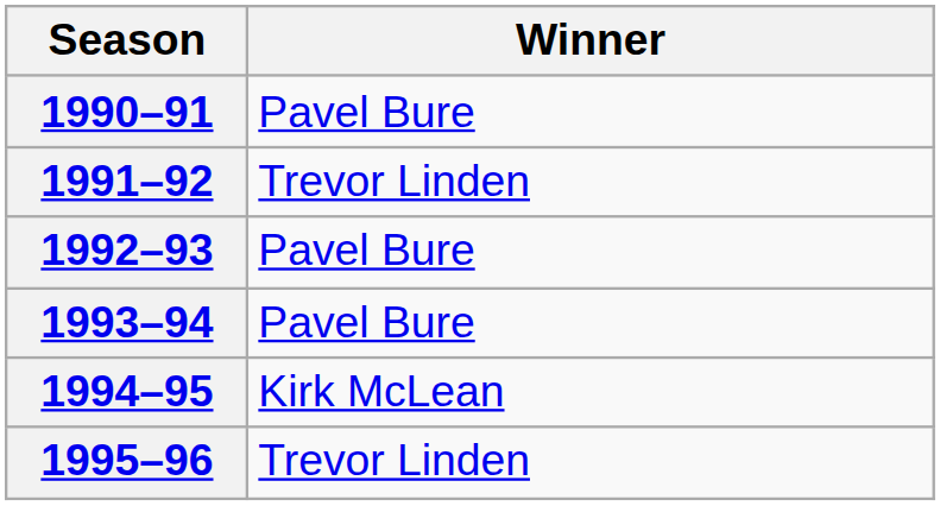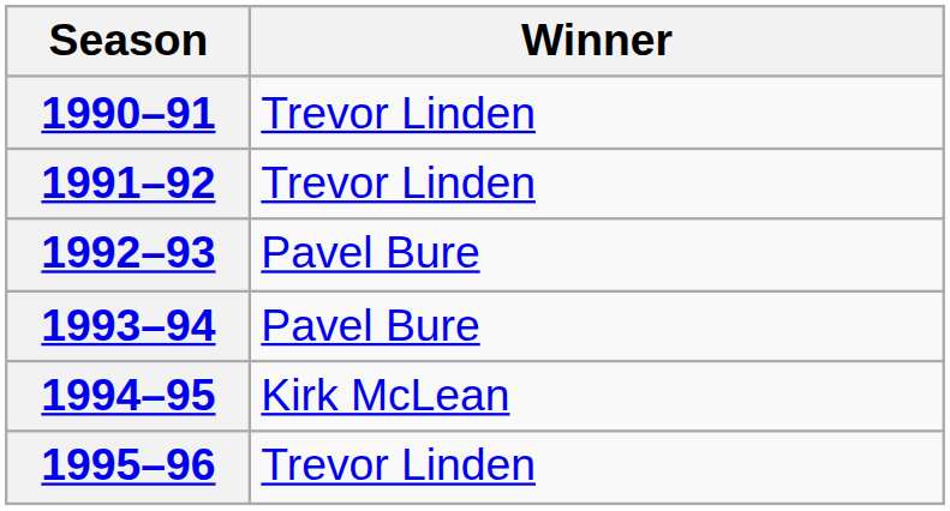1990–91 | Winner: Pavel Bure -> Trevor Linden
